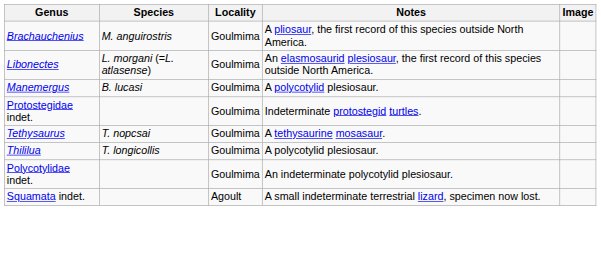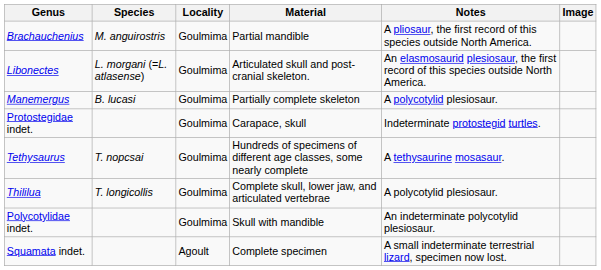+ column: Material | Partial mandible | Articulated skull and post-cranial skeleton. | Partially complete skeleton | Carapace, skull | Hundreds of specimens of different age classes, some nearly complete | Complete skull, lower jaw, and articulated vertebrae | Skull with mandible | Complete specimen
